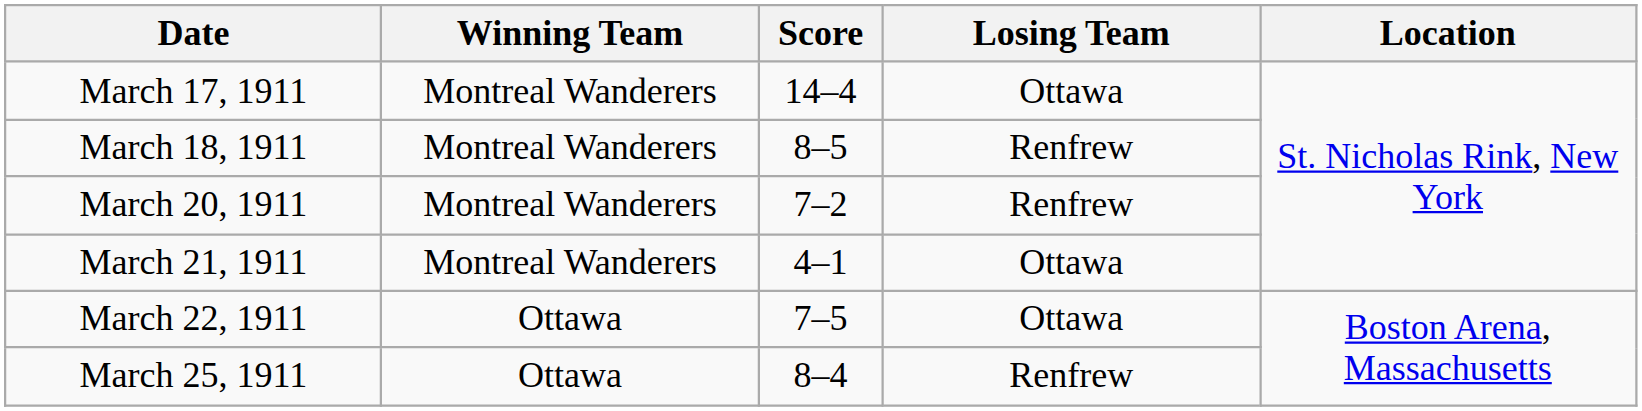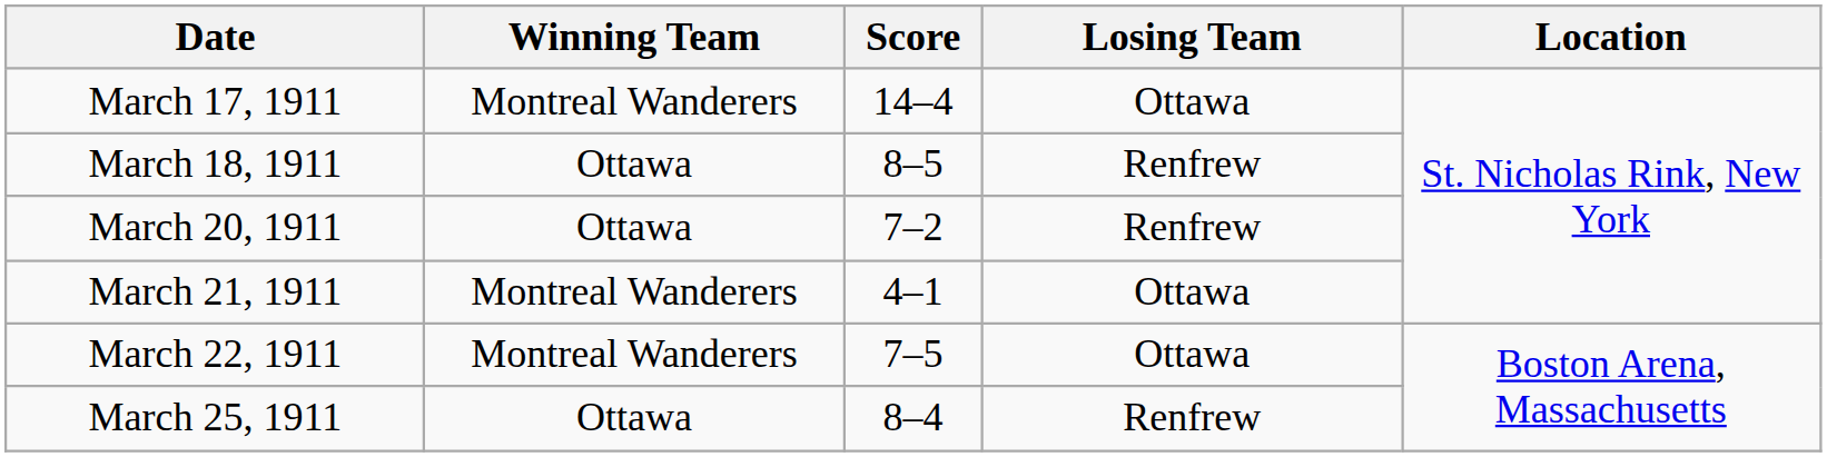March 18, 1911 | Winning Team: Montreal Wanderers -> Ottawa
March 20, 1911 | Winning Team: Montreal Wanderers -> Ottawa
March 22, 1911 | Winning Team: Ottawa -> Montreal Wanderers
